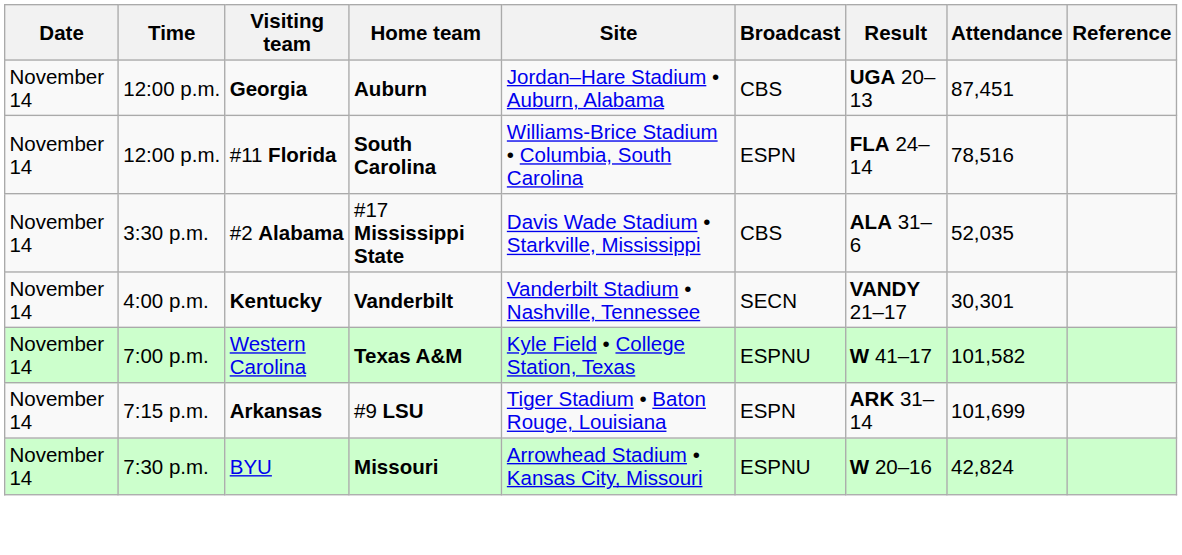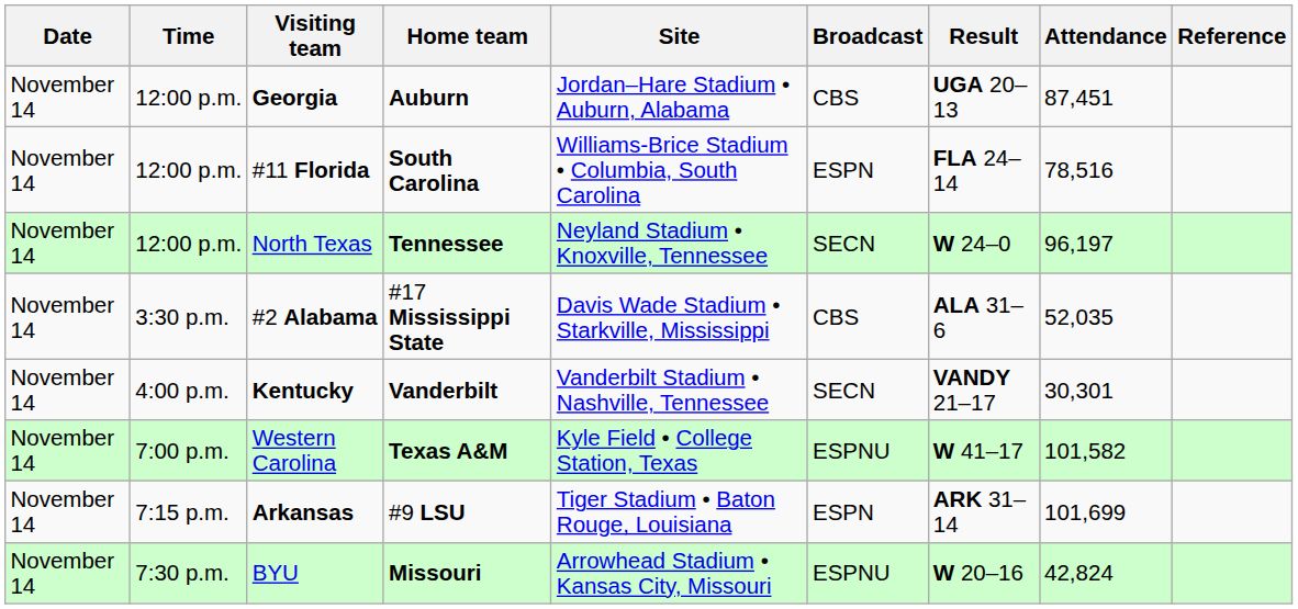+ row: November 14 | 12:00 p.m. | North Texas | Tennessee | Neyland Stadium • Knoxville, Tennessee | SECN | W 24–0 | 96,197
